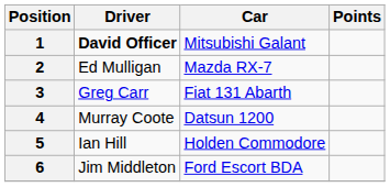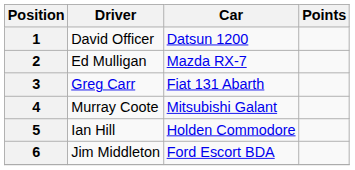1 | Driver: bold -> normal
1 | Car: Mitsubishi Galant -> Datsun 1200
4 | Car: Datsun 1200 -> Mitsubishi Galant
